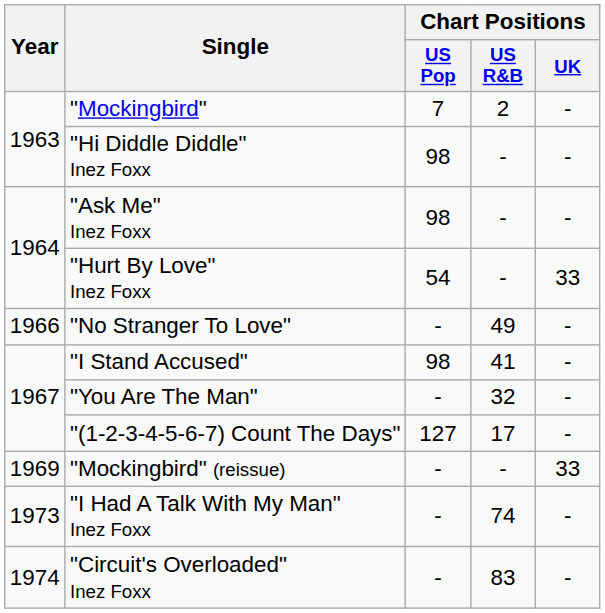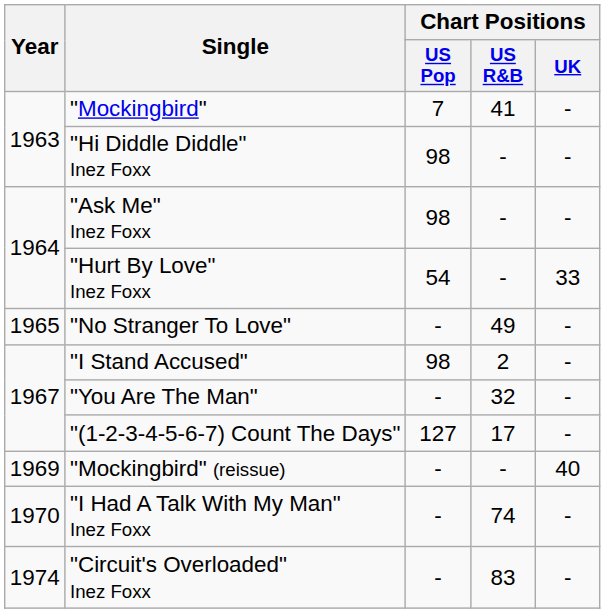"Mockingbird" | Chart Positions / US R&B: 2 -> 41
"No Stranger To Love" | Year: 1966 -> 1965
"I Stand Accused" | Chart Positions / US R&B: 41 -> 2
"Mockingbird" (reissue) | Chart Positions / UK: 33 -> 40
"I Had A Talk With My Man" Inez Foxx | Year: 1973 -> 1970
